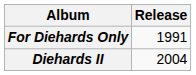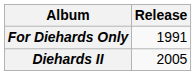Diehards II | Release: 2004 -> 2005
